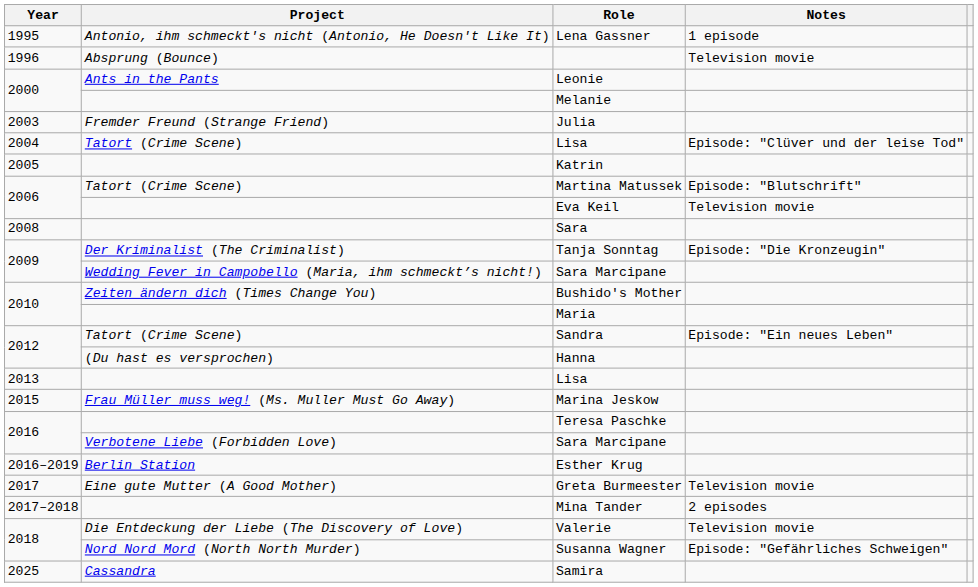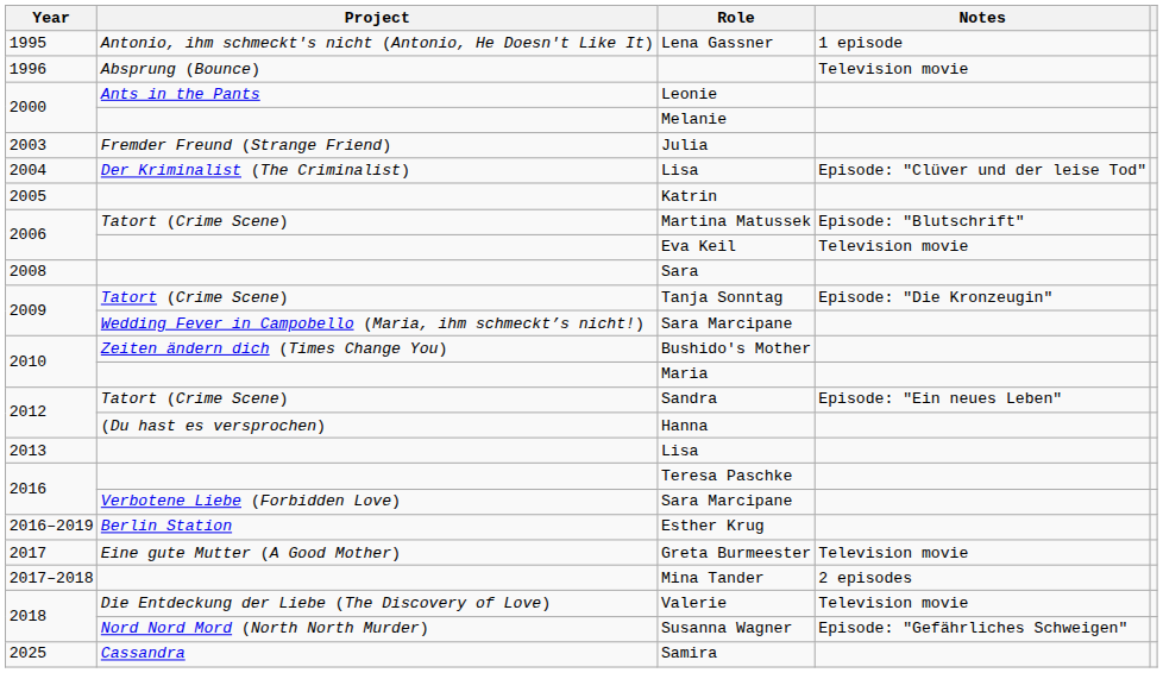2004 / Lisa | Project: Tatort (Crime Scene) -> Der Kriminalist (The Criminalist)
Tanja Sonntag | Project: Der Kriminalist (The Criminalist) -> Tatort (Crime Scene)
- row: 2015 | Frau Müller muss weg! (Ms. Muller Must Go Away) | Marina Jeskow
